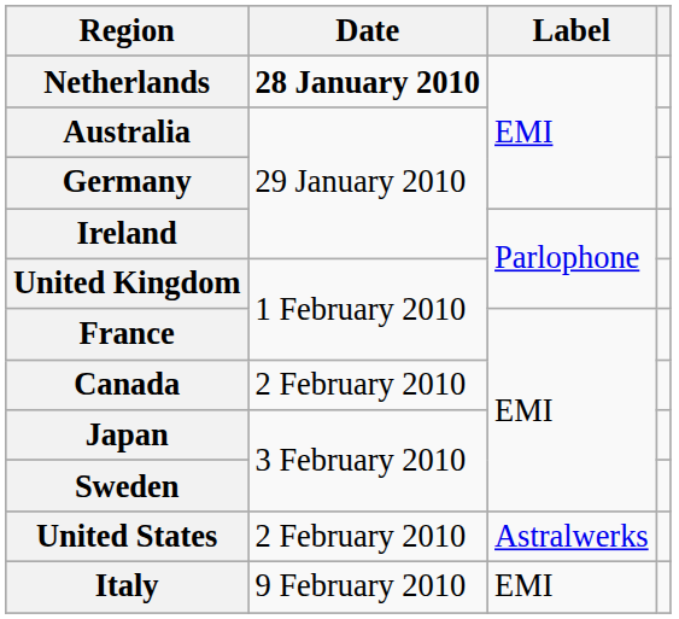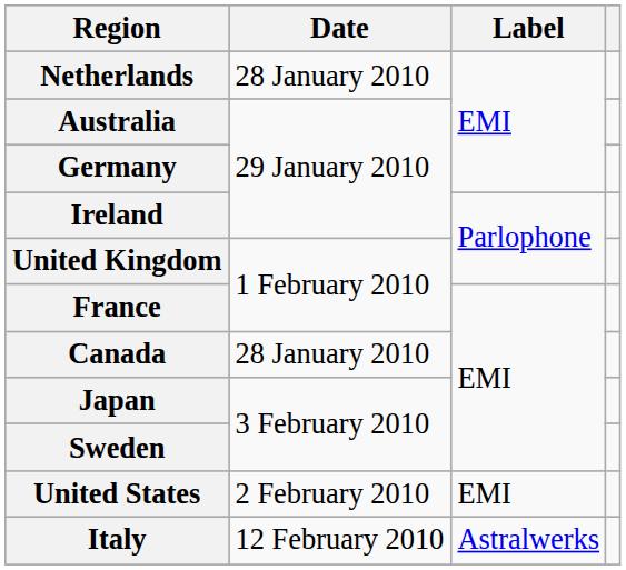Netherlands | Date: bold -> normal
Canada | Date: 2 February 2010 -> 28 January 2010
United States | Label: Astralwerks -> EMI
Italy | Date: 9 February 2010 -> 12 February 2010
Italy | Label: EMI -> Astralwerks
